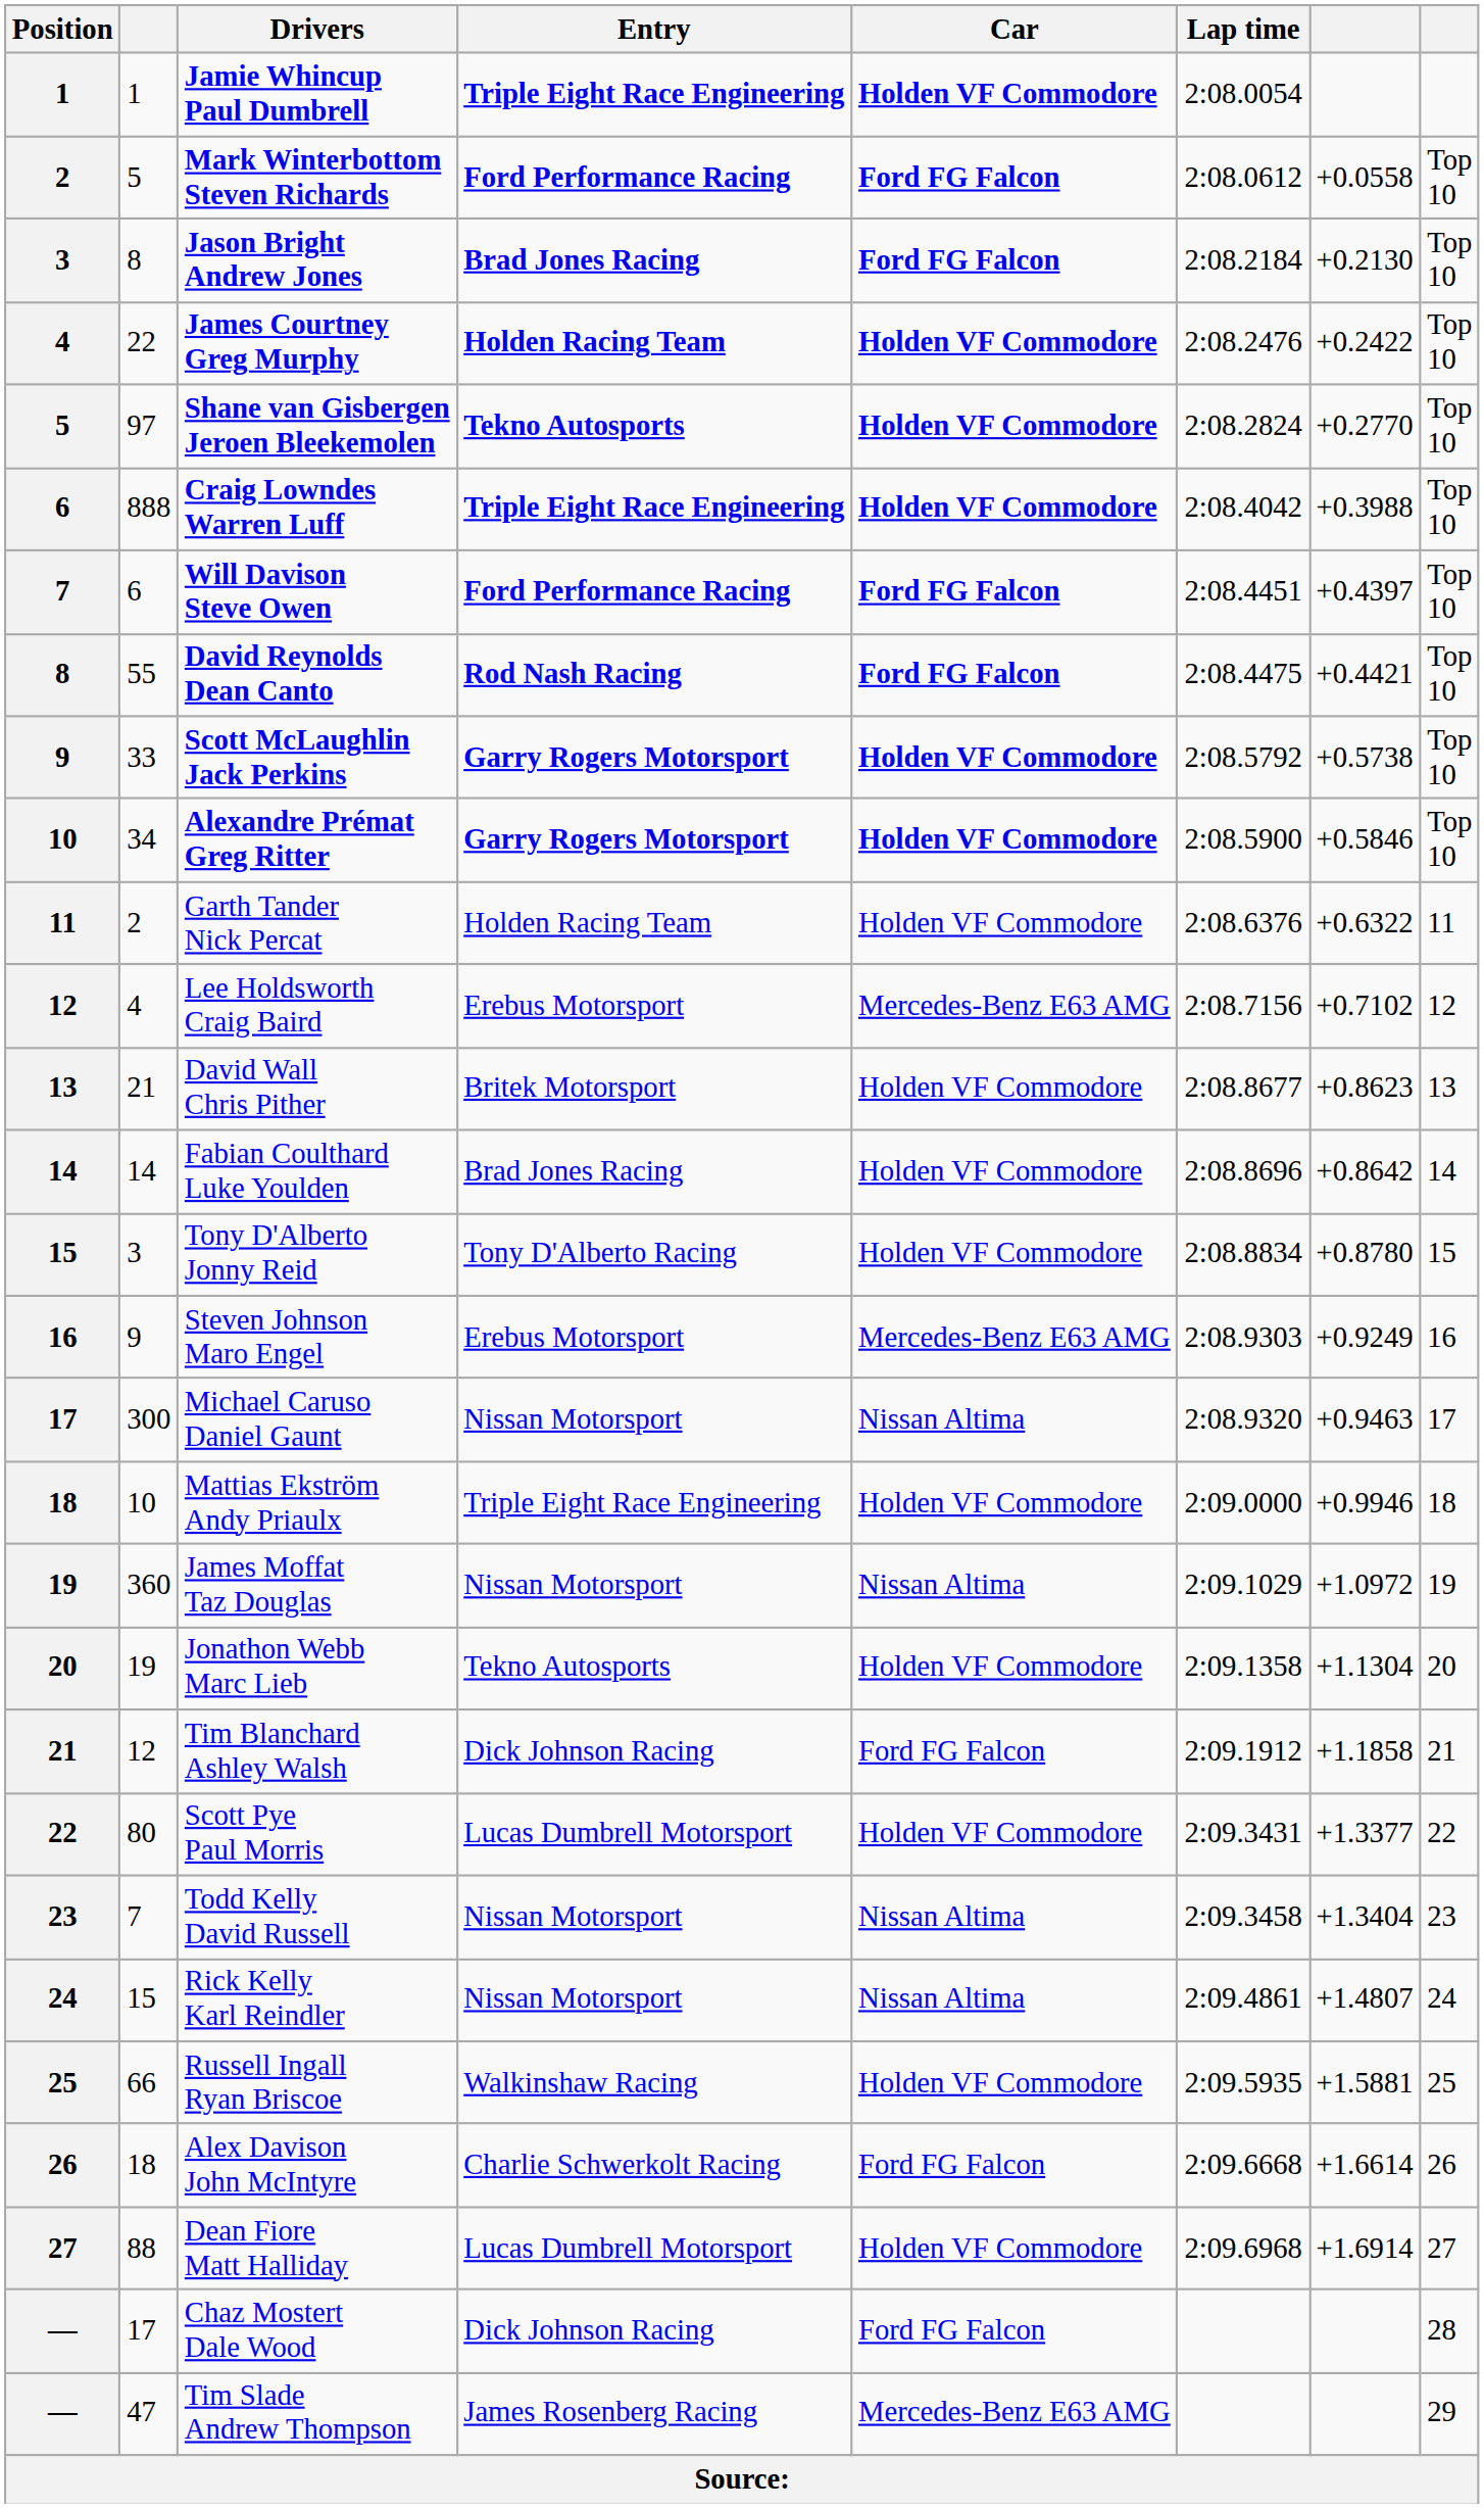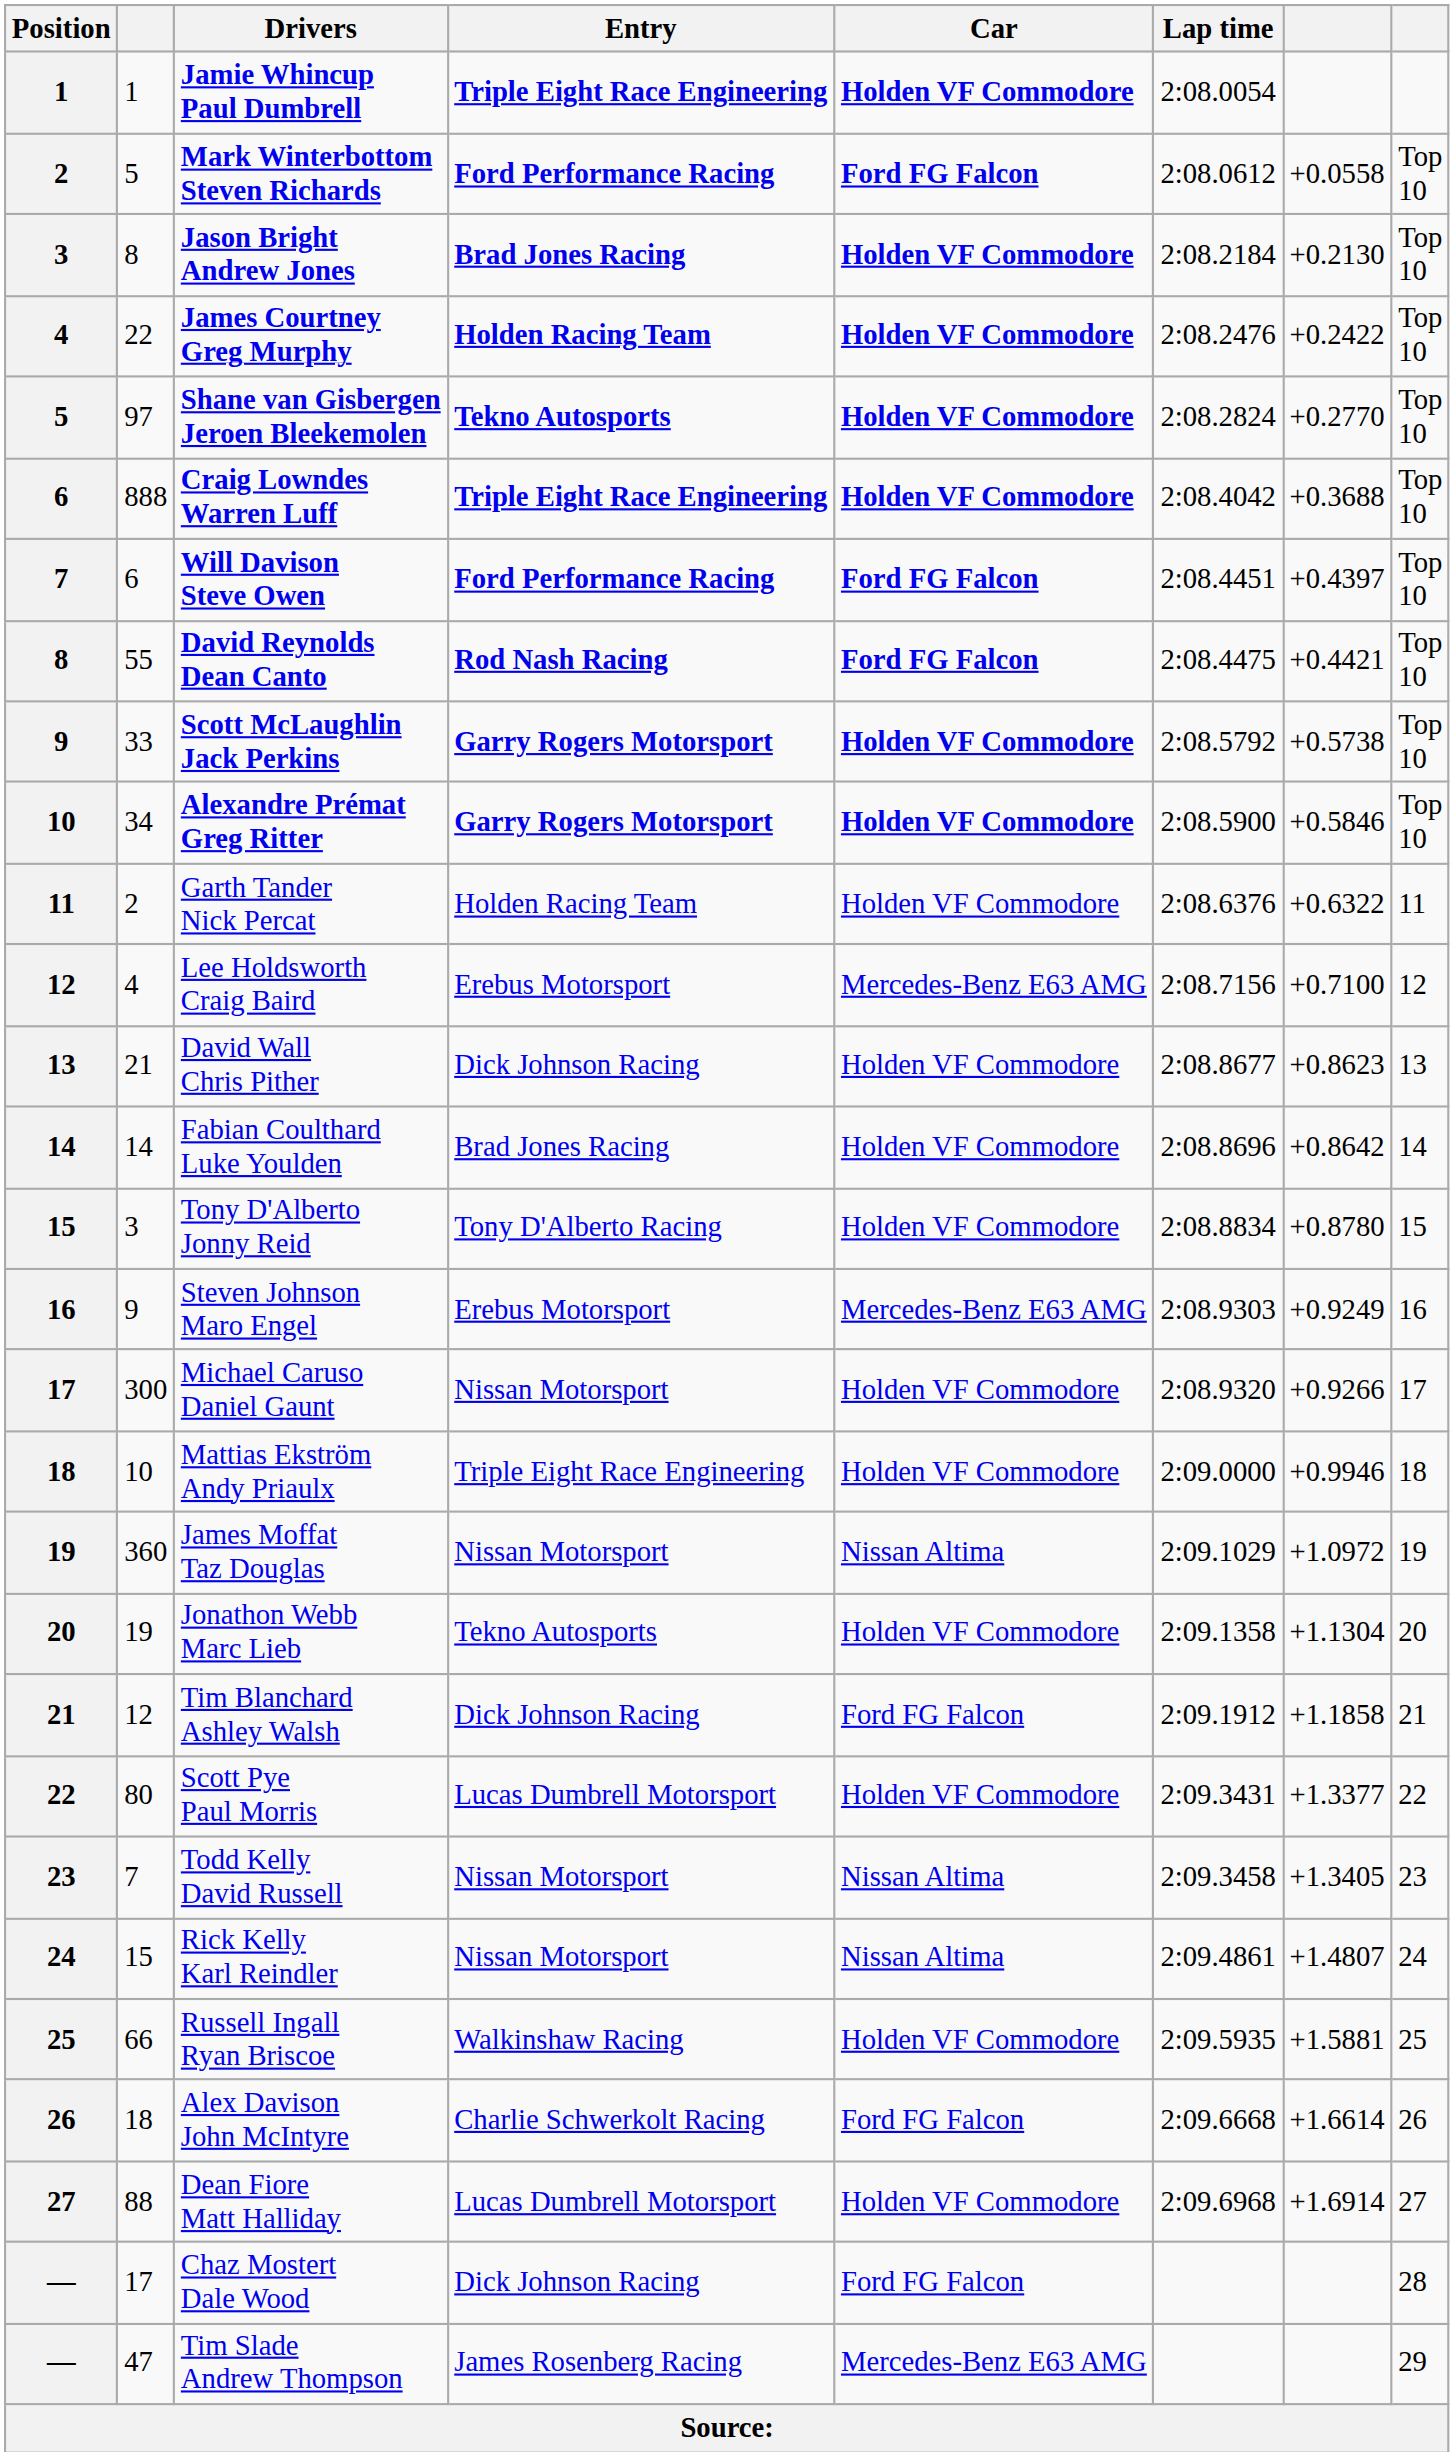Jason Bright Andrew Jones | Car: Ford FG Falcon -> Holden VF Commodore
Craig Lowndes Warren Luff | column 7: +0.3988 -> +0.3688
Lee Holdsworth Craig Baird | column 7: +0.7102 -> +0.7100
David Wall Chris Pither | Entry: Britek Motorsport -> Dick Johnson Racing
Michael Caruso Daniel Gaunt | Car: Nissan Altima -> Holden VF Commodore
Michael Caruso Daniel Gaunt | column 7: +0.9463 -> +0.9266
Todd Kelly David Russell | column 7: +1.3404 -> +1.3405
